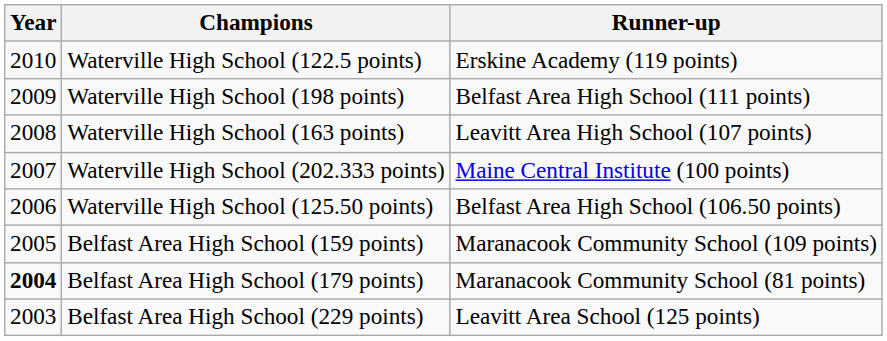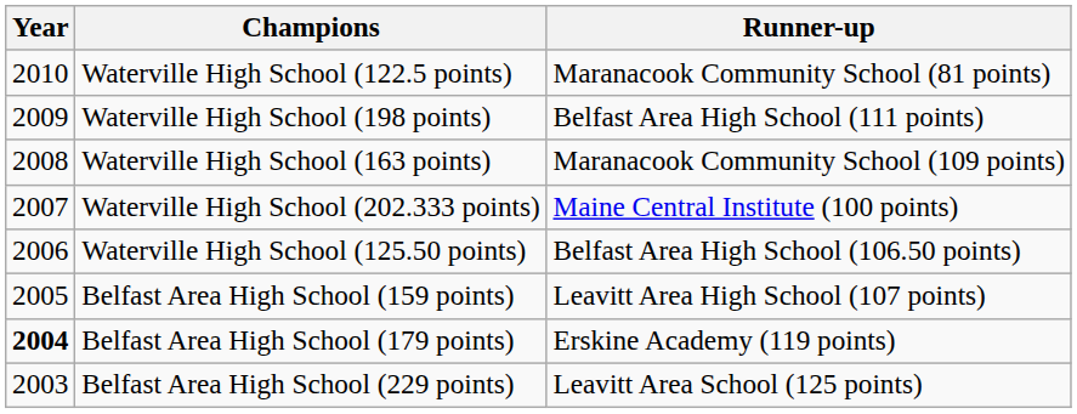Waterville High School (122.5 points) | Runner-up: Erskine Academy (119 points) -> Maranacook Community School (81 points)
Waterville High School (163 points) | Runner-up: Leavitt Area High School (107 points) -> Maranacook Community School (109 points)
Belfast Area High School (159 points) | Runner-up: Maranacook Community School (109 points) -> Leavitt Area High School (107 points)
Belfast Area High School (179 points) | Runner-up: Maranacook Community School (81 points) -> Erskine Academy (119 points)
